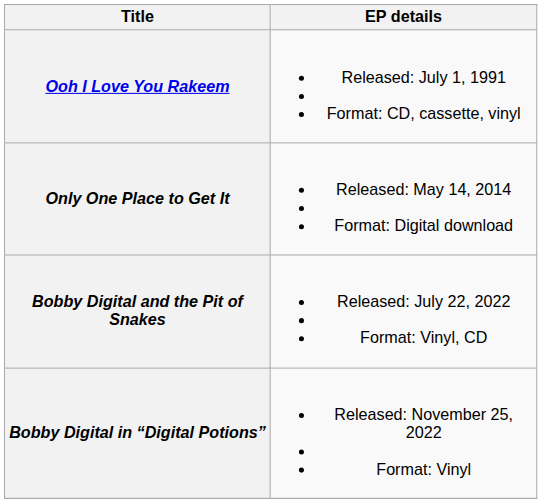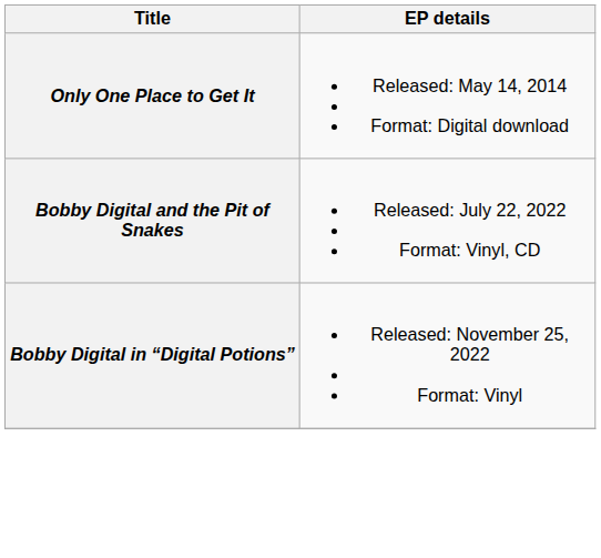- row: Ooh I Love You Rakeem | Released: July 1, 1991 Format: CD, cassette, vinyl
